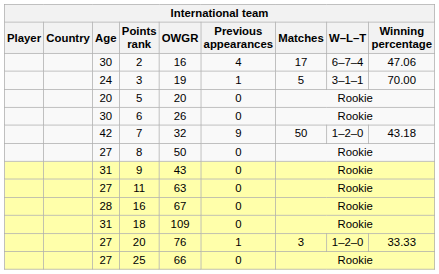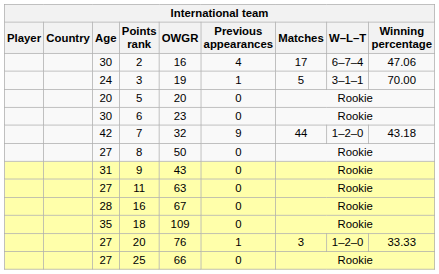6 | OWGR: 26 -> 23
7 | Matches: 50 -> 44
18 | Age: 31 -> 35
